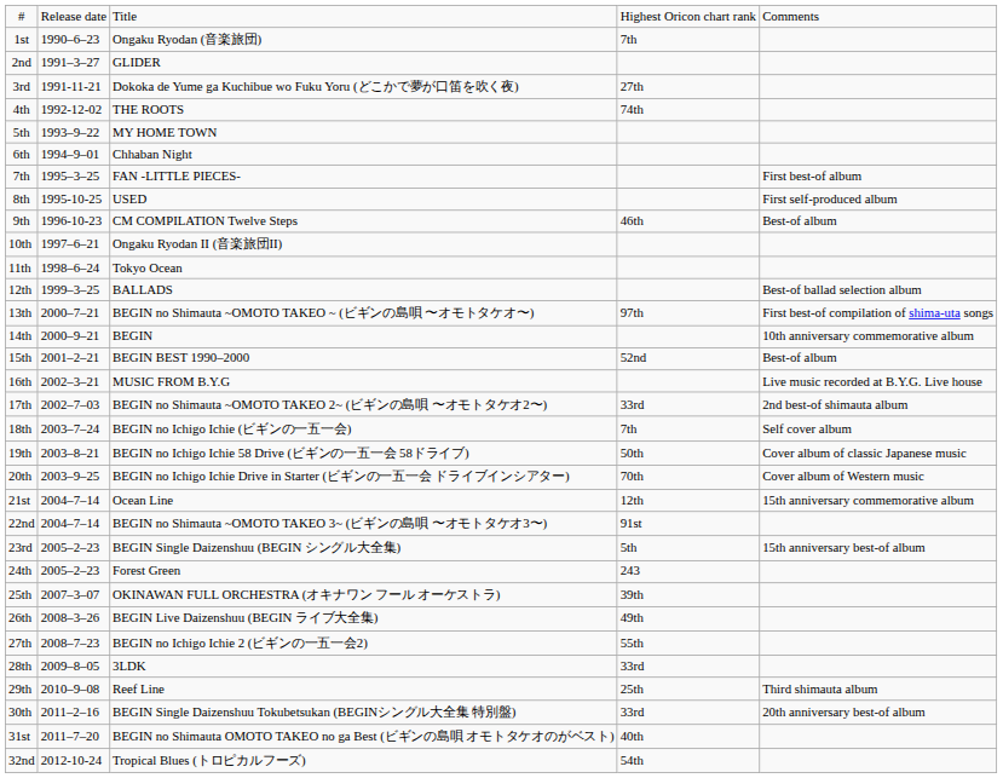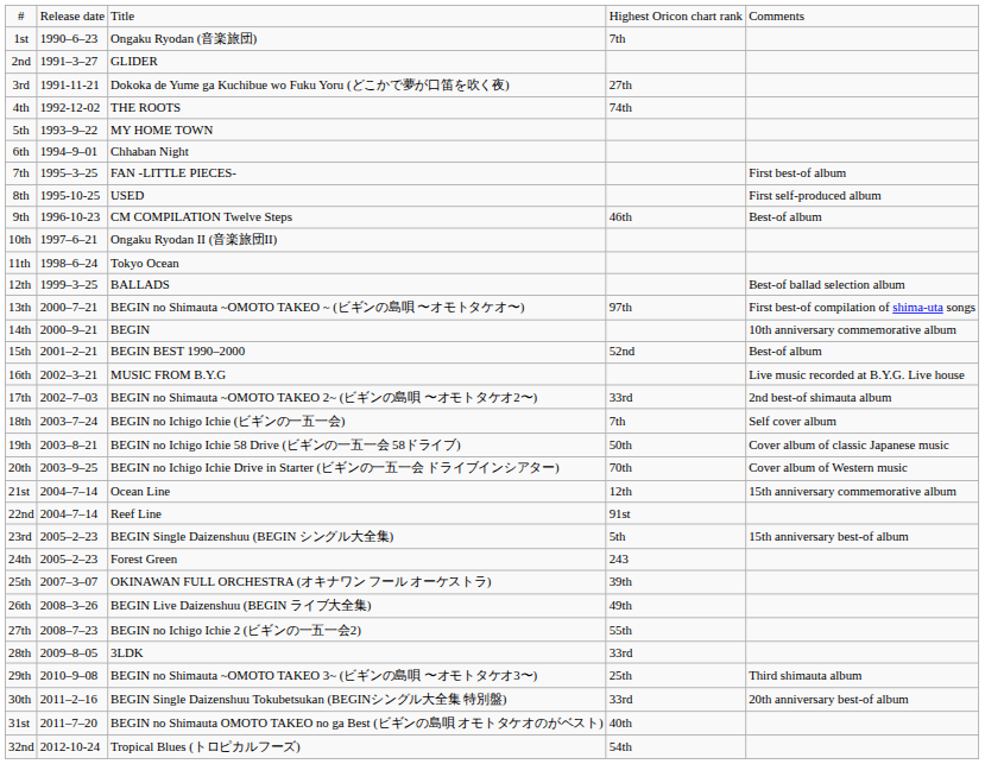22nd | column 3: BEGIN no Shimauta ~OMOTO TAKEO 3~ (ビギンの島唄 〜オモトタケオ3〜) -> Reef Line
29th | column 3: Reef Line -> BEGIN no Shimauta ~OMOTO TAKEO 3~ (ビギンの島唄 〜オモトタケオ3〜)
